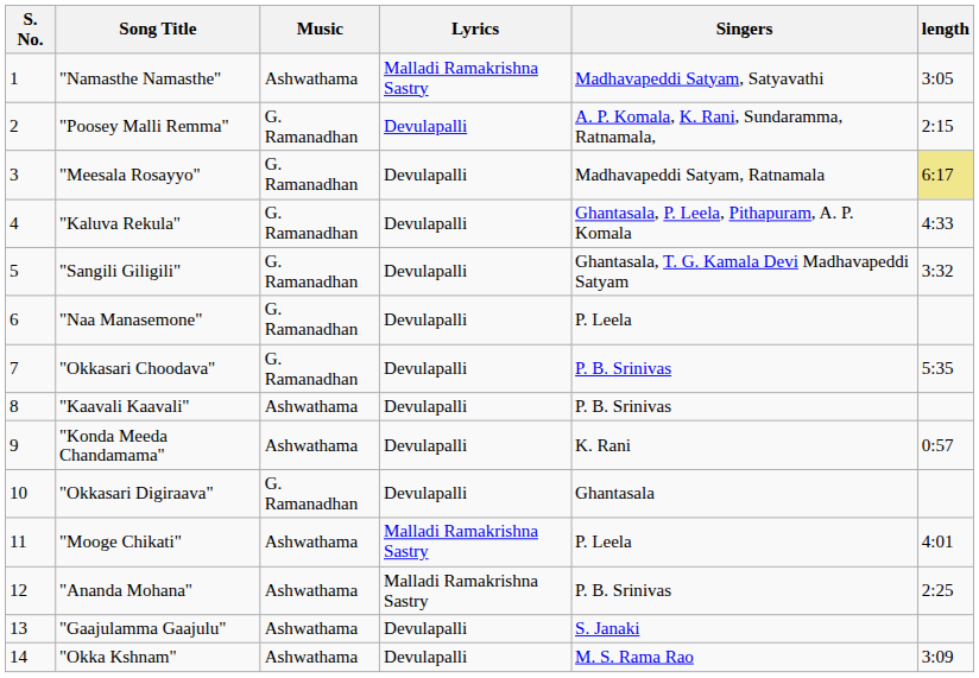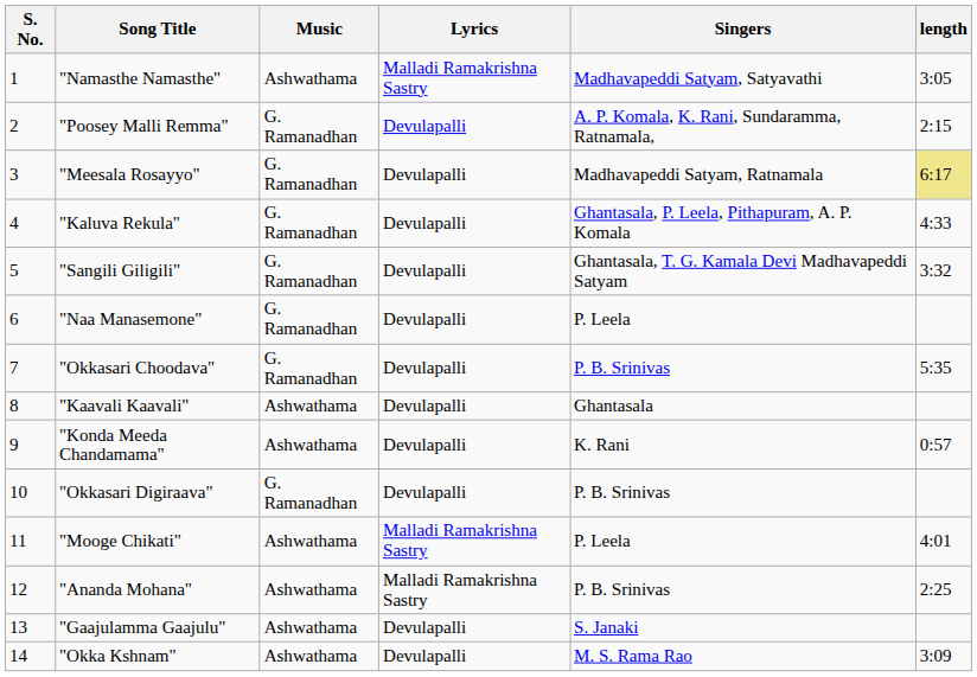"Kaavali Kaavali" | Singers: P. B. Srinivas -> Ghantasala
"Okkasari Digiraava" | Singers: Ghantasala -> P. B. Srinivas
